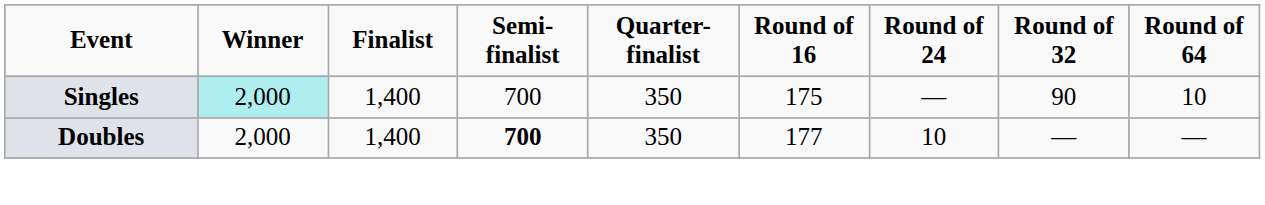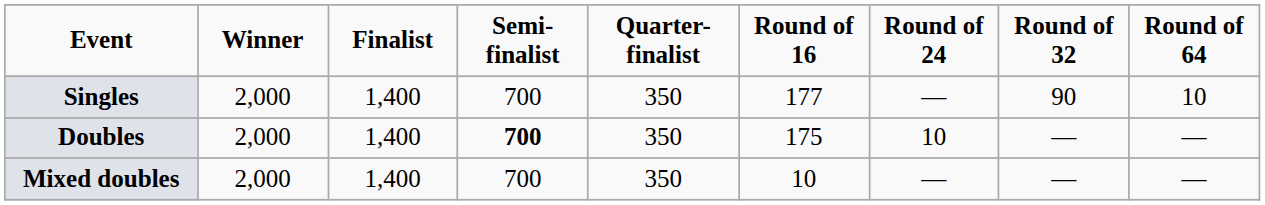Singles | Winner: paleturquoise background -> no background
Singles | Round of 16: 175 -> 177
Doubles | Round of 16: 177 -> 175
+ row: Mixed doubles | 2,000 | 1,400 | 700 | 350 | 10 | — | — | —
